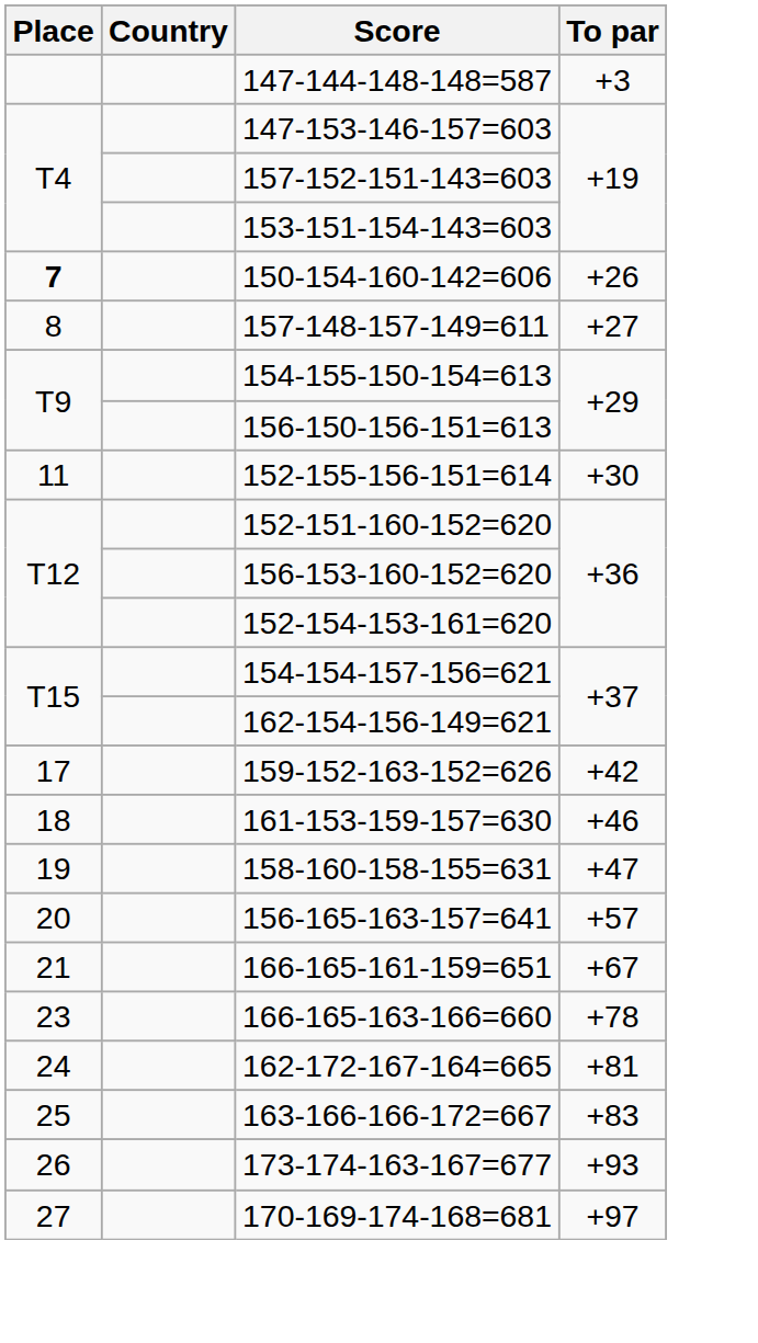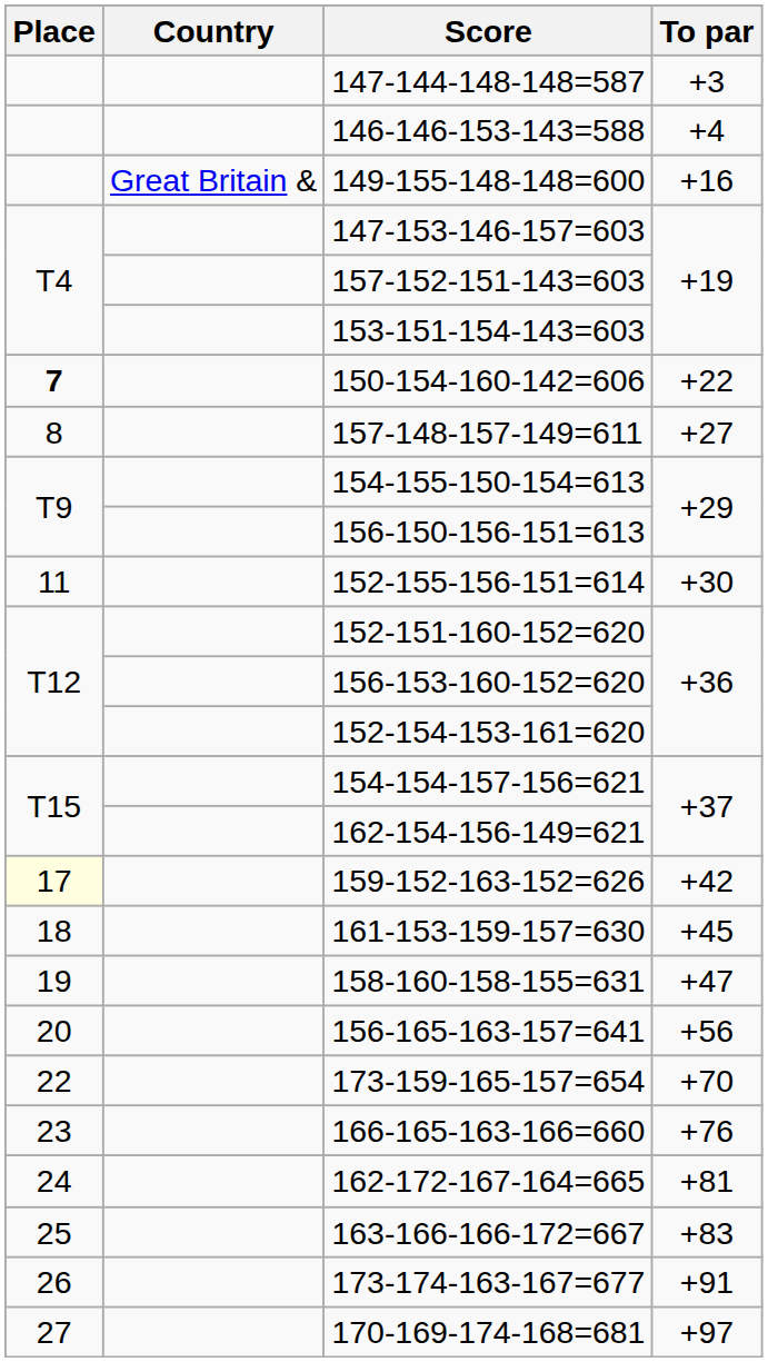+ row: 146-146-153-143=588 | +4
+ row: Great Britain & | 149-155-148-148=600 | +16
150-154-160-142=606 | To par: +26 -> +22
159-152-163-152=626 | Place: no background -> lightyellow background
161-153-159-157=630 | To par: +46 -> +45
156-165-163-157=641 | To par: +57 -> +56
- row: 21 | 166-165-161-159=651 | +67
+ row: 22 | 173-159-165-157=654 | +70
166-165-163-166=660 | To par: +78 -> +76
173-174-163-167=677 | To par: +93 -> +91
